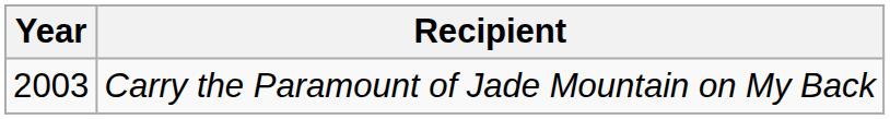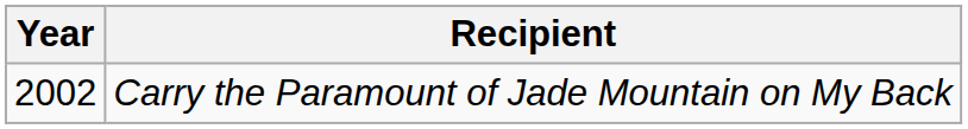Carry the Paramount of Jade Mountain on My Back | Year: 2003 -> 2002
